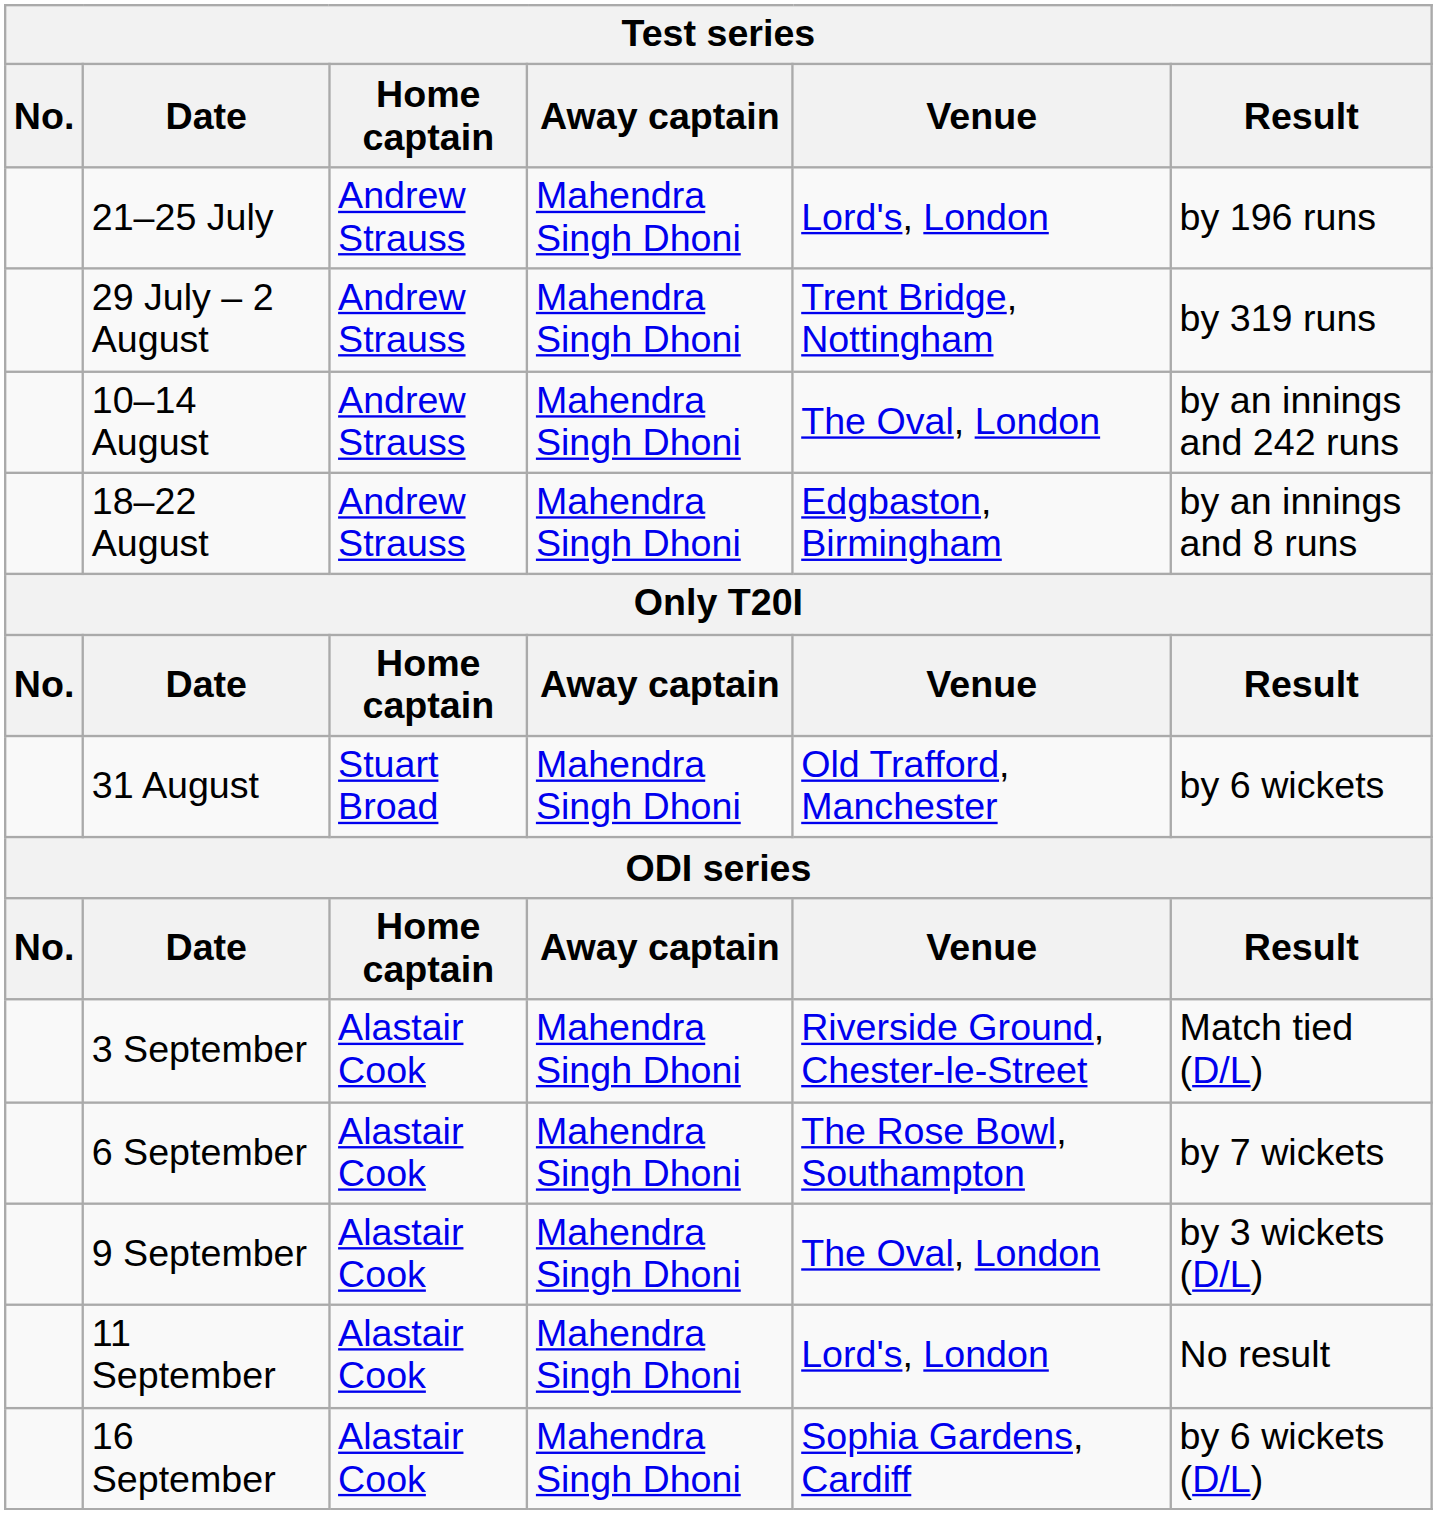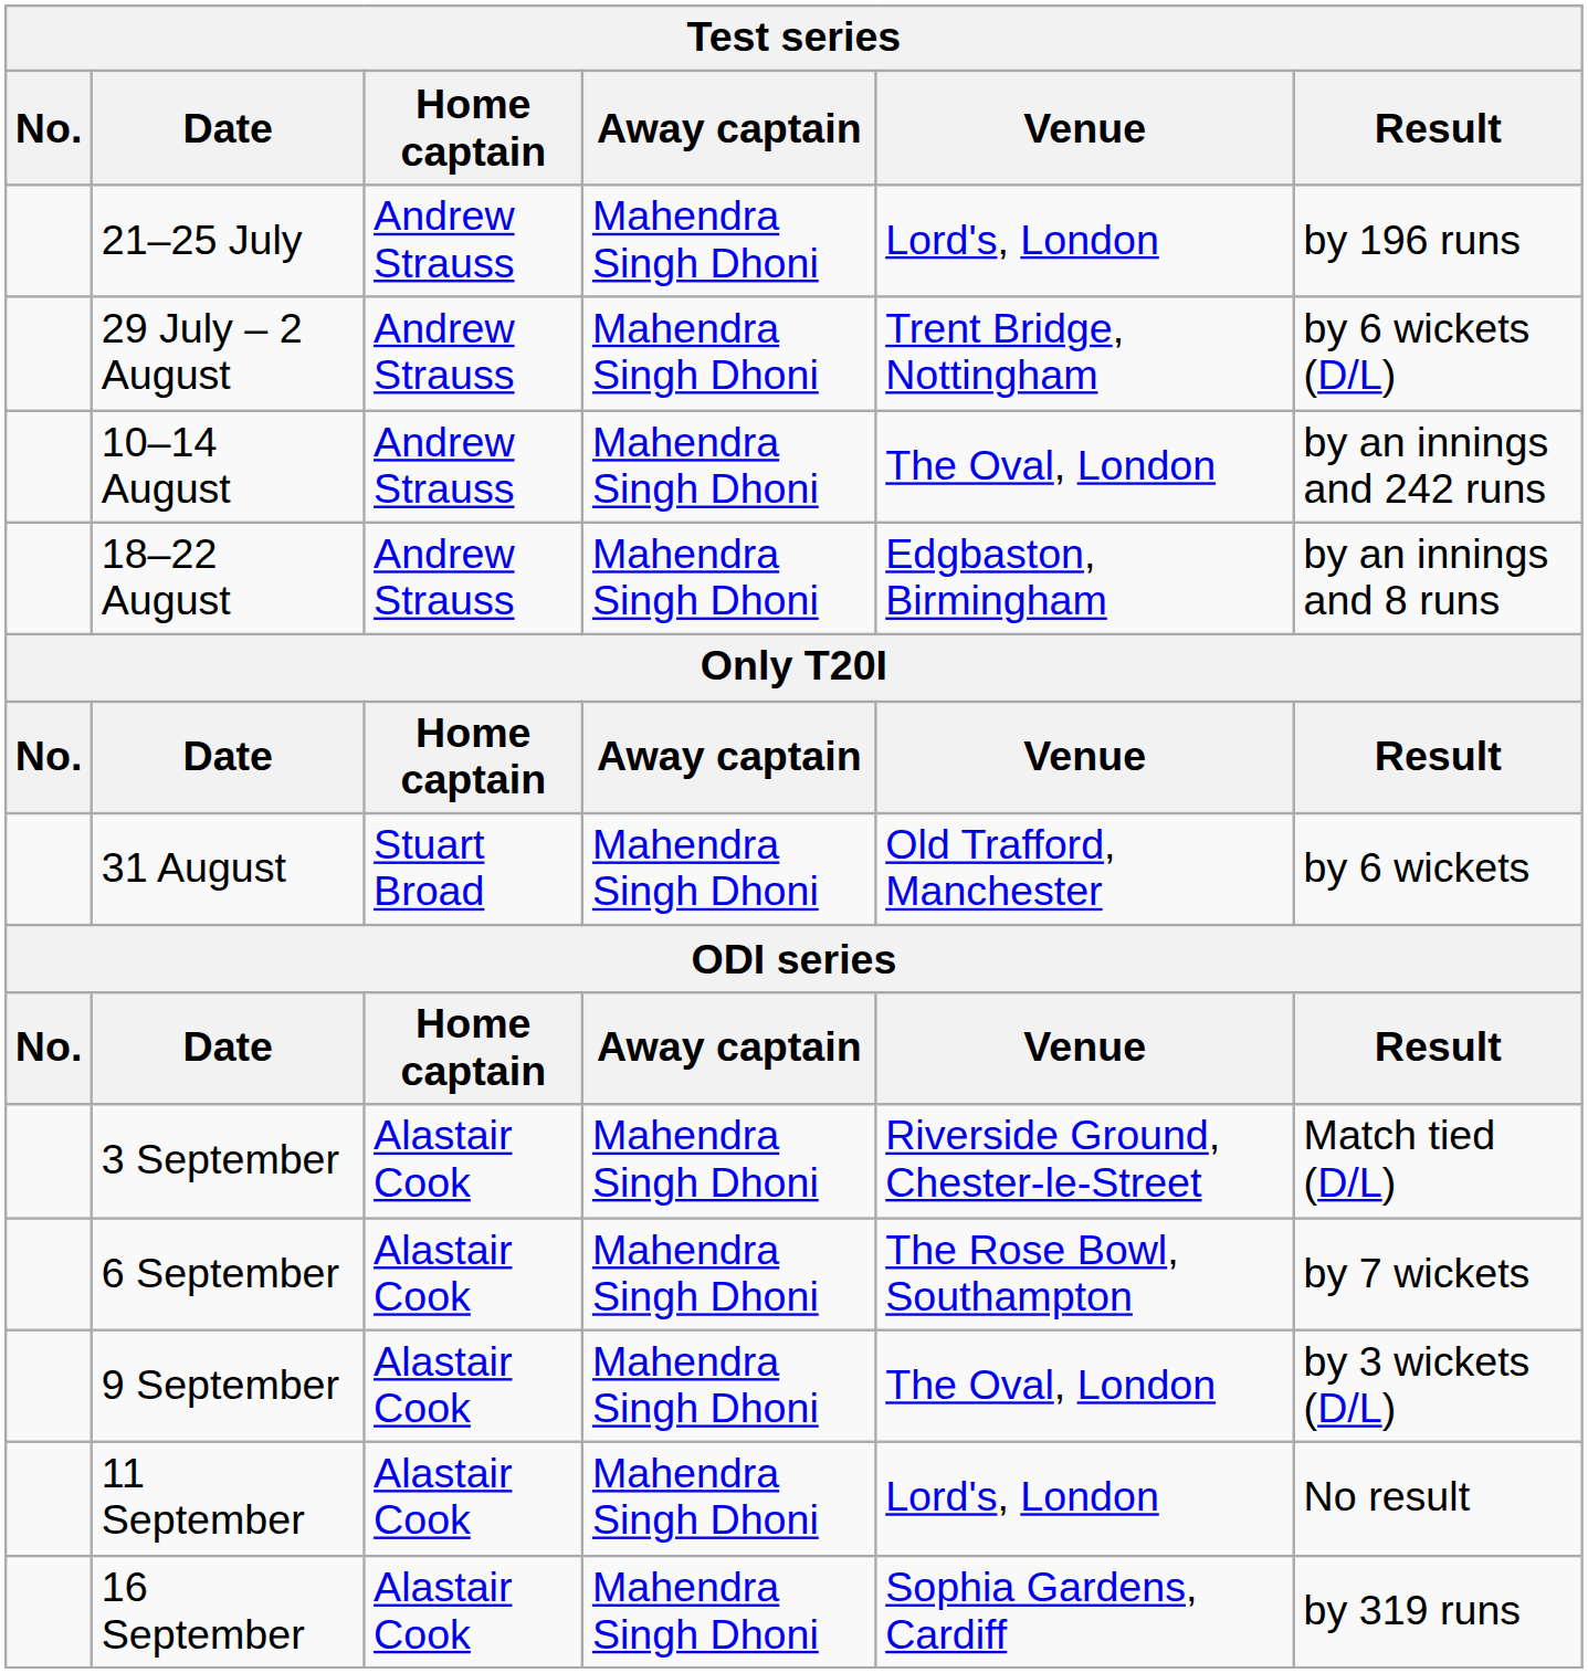29 July – 2 August | Result: by 319 runs -> by 6 wickets (D/L)
16 September | Result: by 6 wickets (D/L) -> by 319 runs
